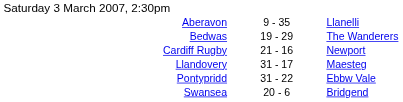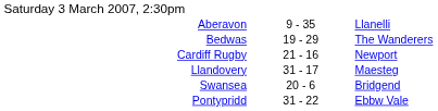rows swapped: Pontypridd <-> Swansea
